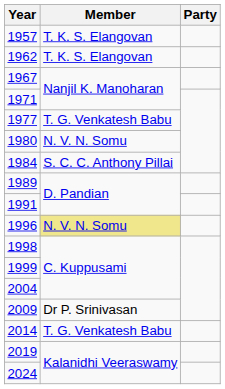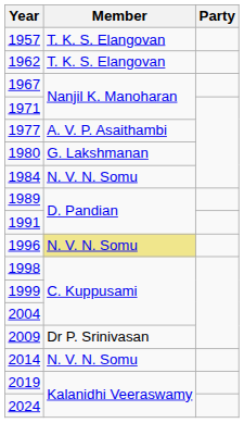1977 | Member: T. G. Venkatesh Babu -> A. V. P. Asaithambi
1980 | Member: N. V. N. Somu -> G. Lakshmanan
1984 | Member: S. C. C. Anthony Pillai -> N. V. N. Somu
2014 | Member: T. G. Venkatesh Babu -> N. V. N. Somu
